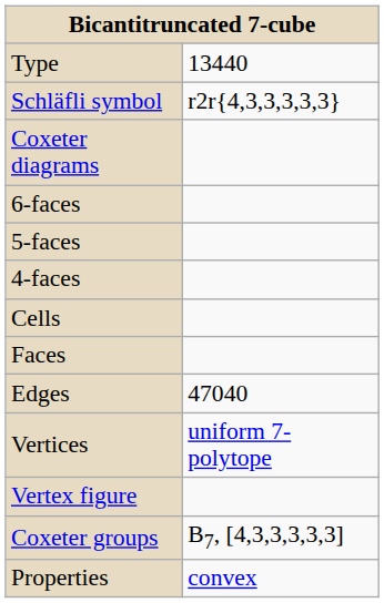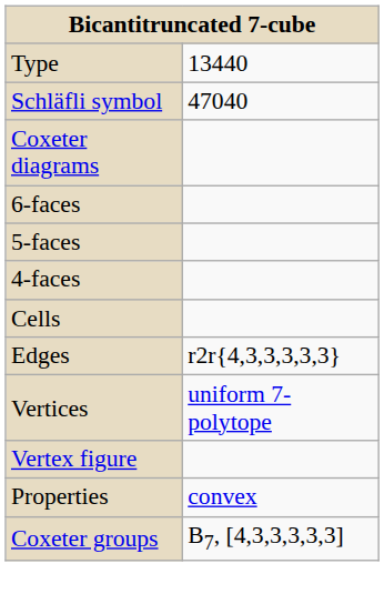Schläfli symbol | column 2: r2r{4,3,3,3,3,3} -> 47040
- row: Faces
Edges | column 2: 47040 -> r2r{4,3,3,3,3,3}
rows swapped: Coxeter groups <-> Properties
